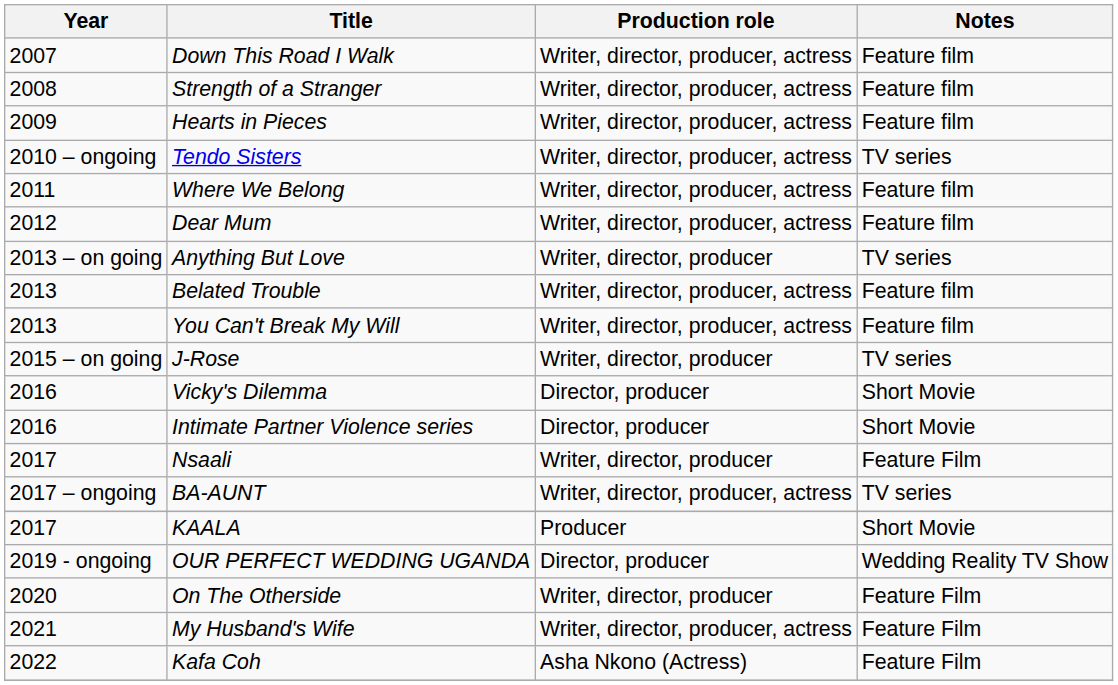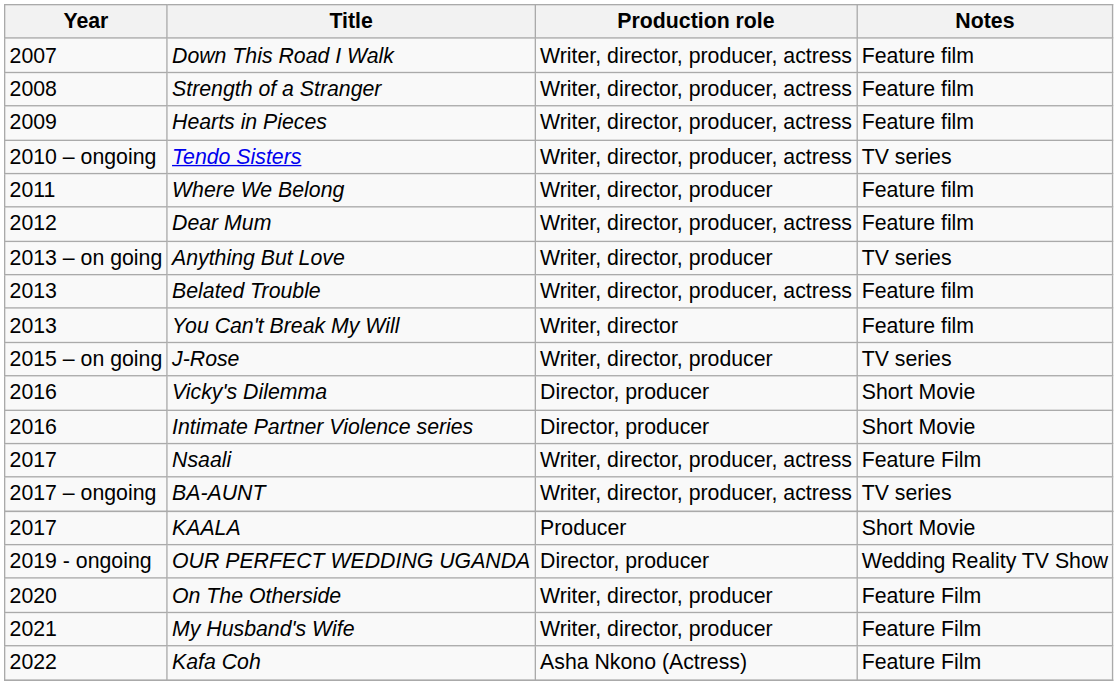Where We Belong | Production role: Writer, director, producer, actress -> Writer, director, producer
You Can't Break My Will | Production role: Writer, director, producer, actress -> Writer, director
Nsaali | Production role: Writer, director, producer -> Writer, director, producer, actress
My Husband's Wife | Production role: Writer, director, producer, actress -> Writer, director, producer
